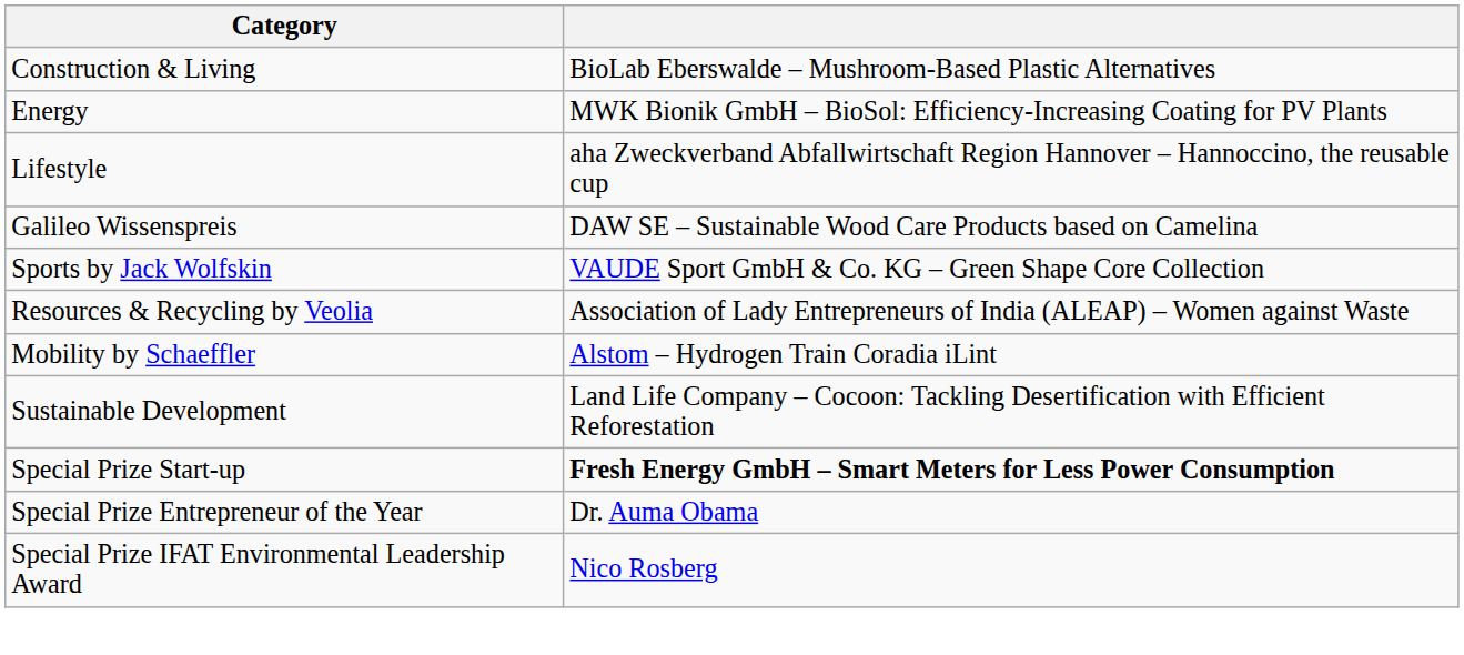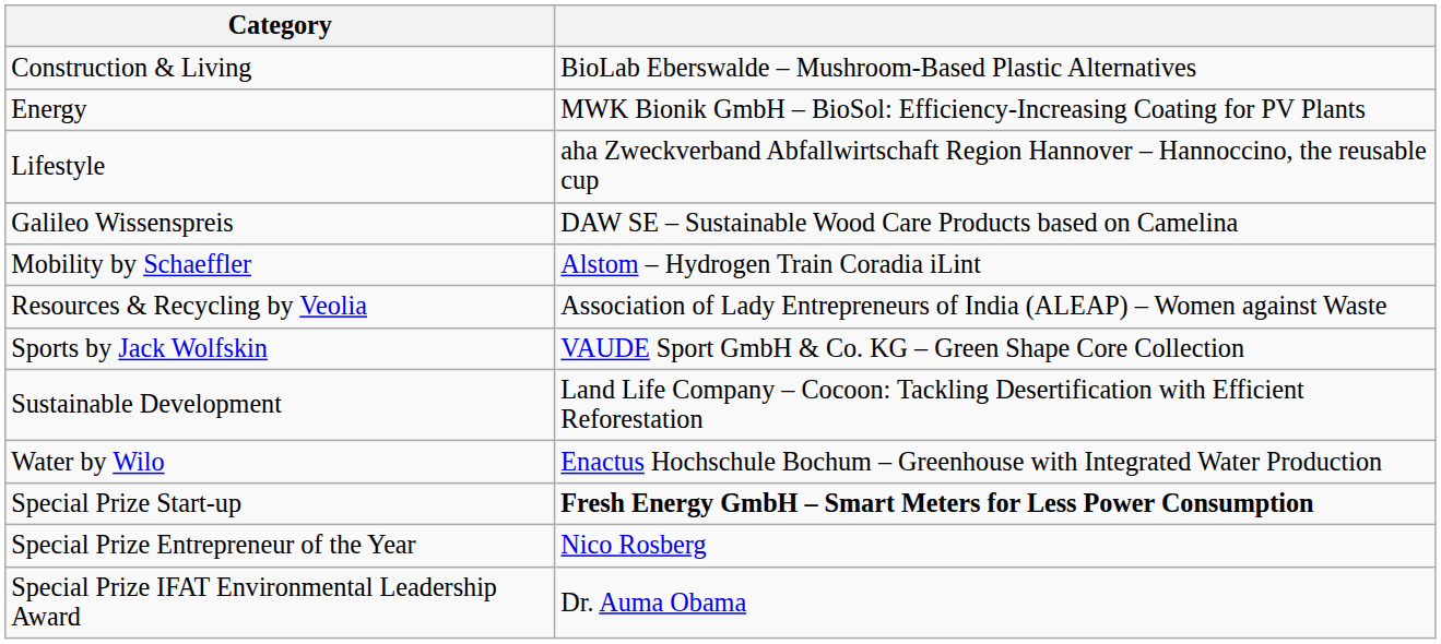rows swapped: Mobility by Schaeffler <-> Sports by Jack Wolfskin
+ row: Water by Wilo | Enactus Hochschule Bochum – Greenhouse with Integrated Water Production
Special Prize Entrepreneur of the Year | column 2: Dr. Auma Obama -> Nico Rosberg
Special Prize IFAT Environmental Leadership Award | column 2: Nico Rosberg -> Dr. Auma Obama
